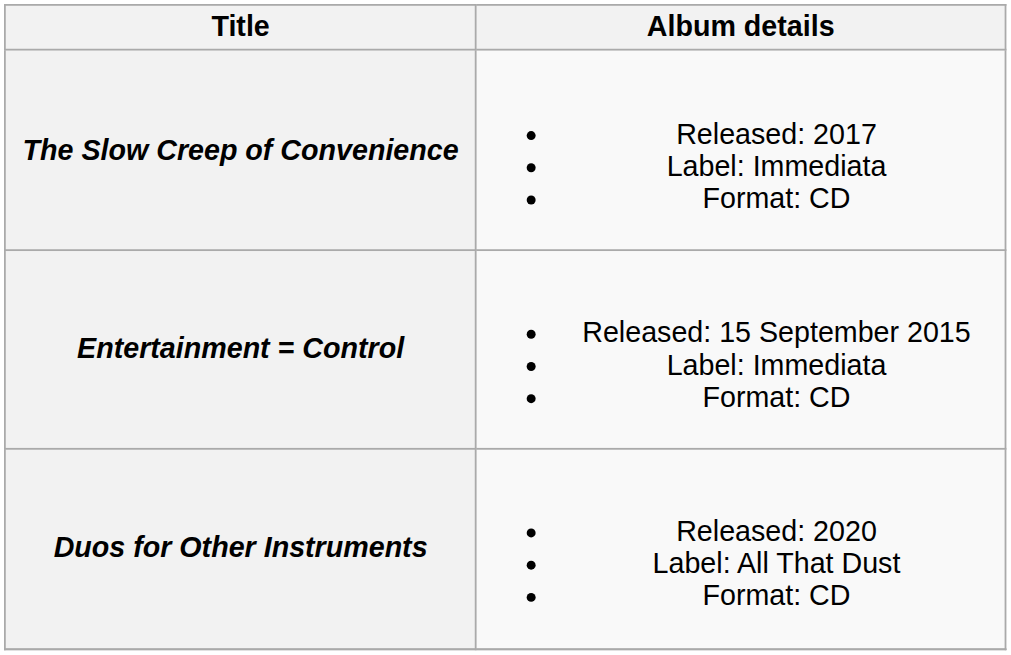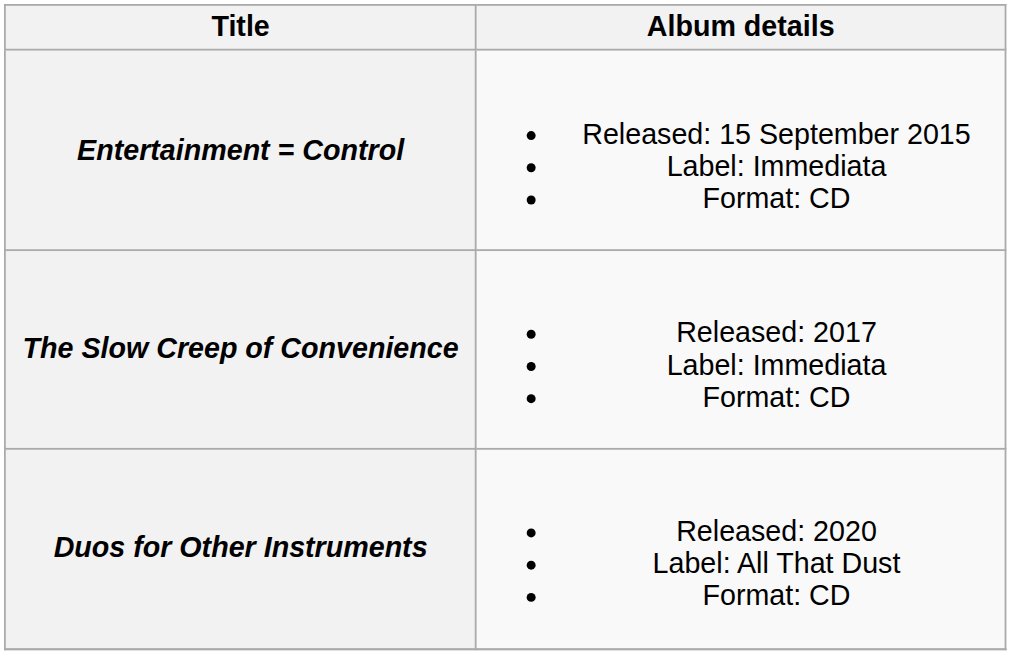rows swapped: Entertainment = Control <-> The Slow Creep of Convenience
